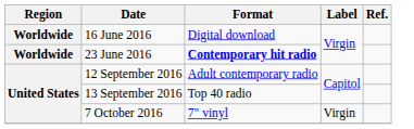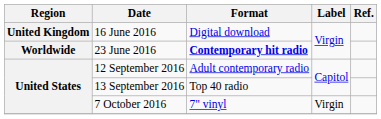16 June 2016 | Region: Worldwide -> United Kingdom
